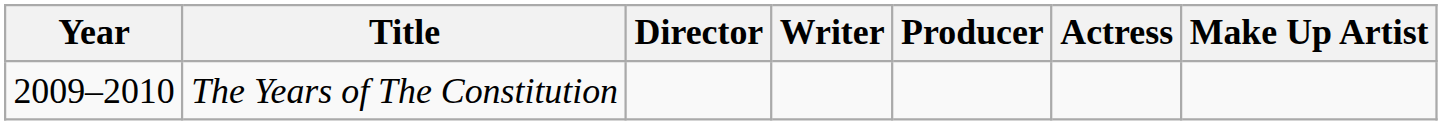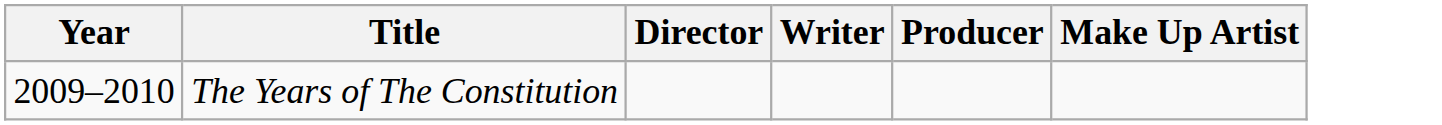- column: Actress
